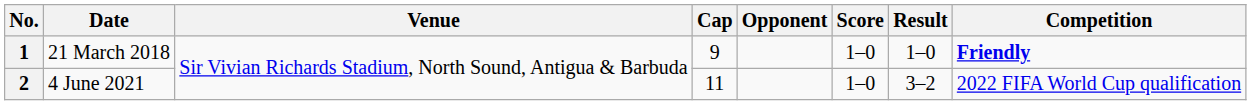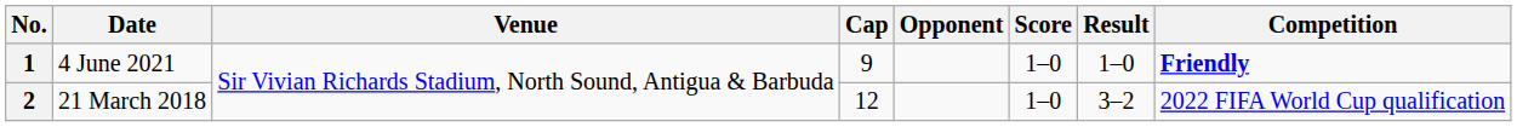1 | Date: 21 March 2018 -> 4 June 2021
2 | Date: 4 June 2021 -> 21 March 2018
2 | Cap: 11 -> 12
